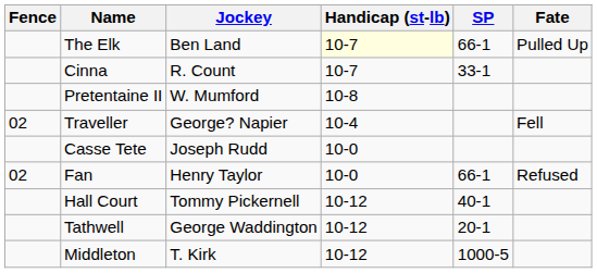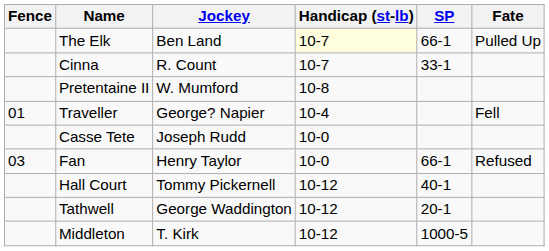Traveller | Fence: 02 -> 01
Fan | Fence: 02 -> 03
